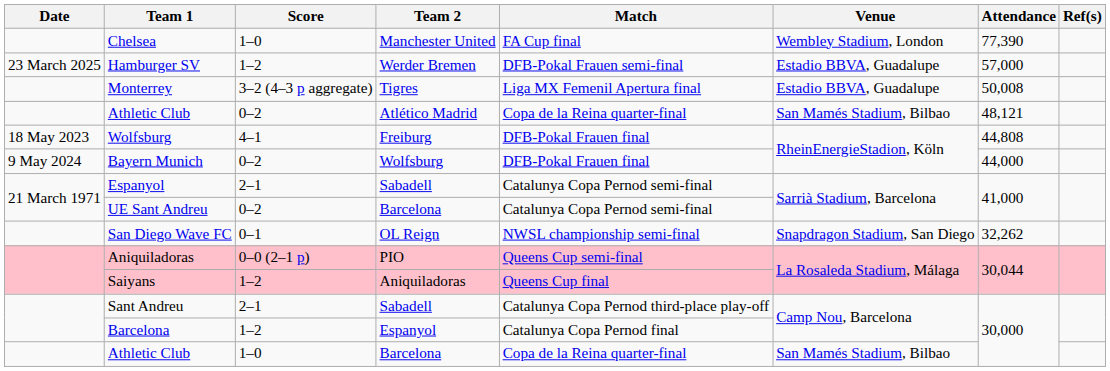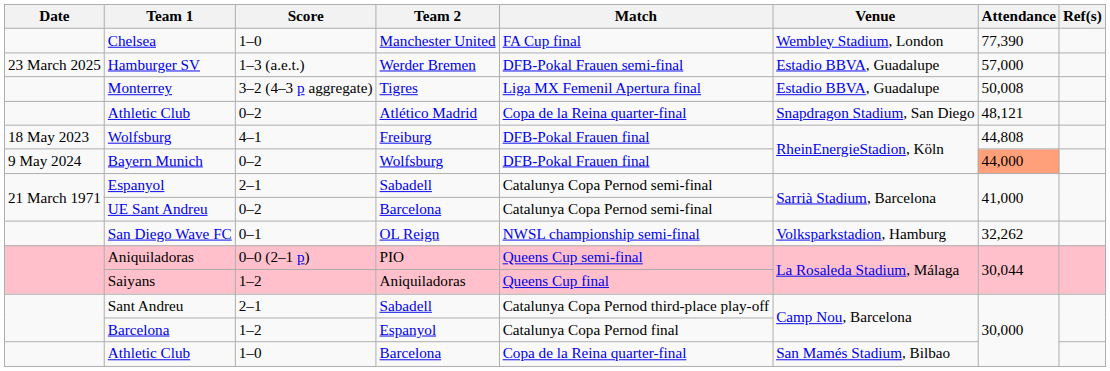Hamburger SV | Score: 1–2 -> 1–3 (a.e.t.)
Athletic Club / Atlético Madrid | Venue: San Mamés Stadium, Bilbao -> Snapdragon Stadium, San Diego
Bayern Munich | Attendance: no background -> lightsalmon background
San Diego Wave FC | Venue: Snapdragon Stadium, San Diego -> Volksparkstadion, Hamburg
